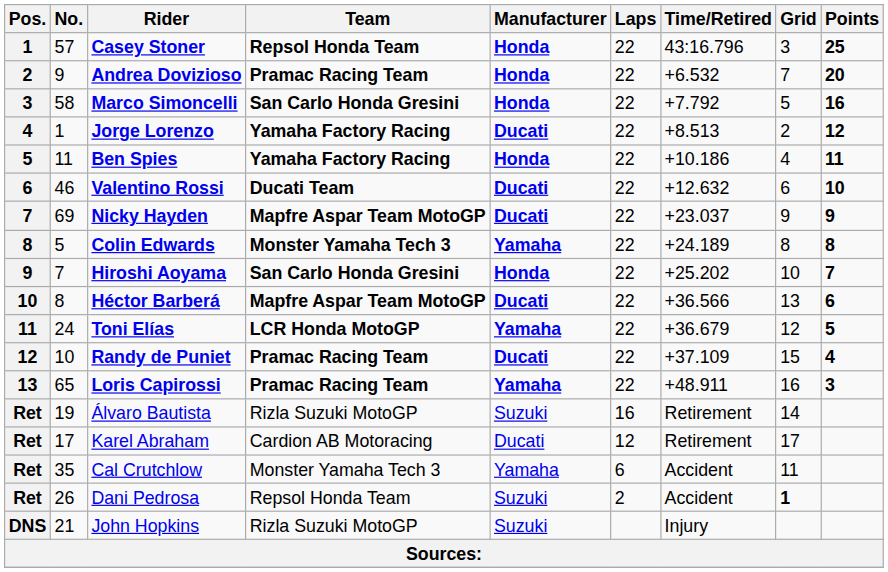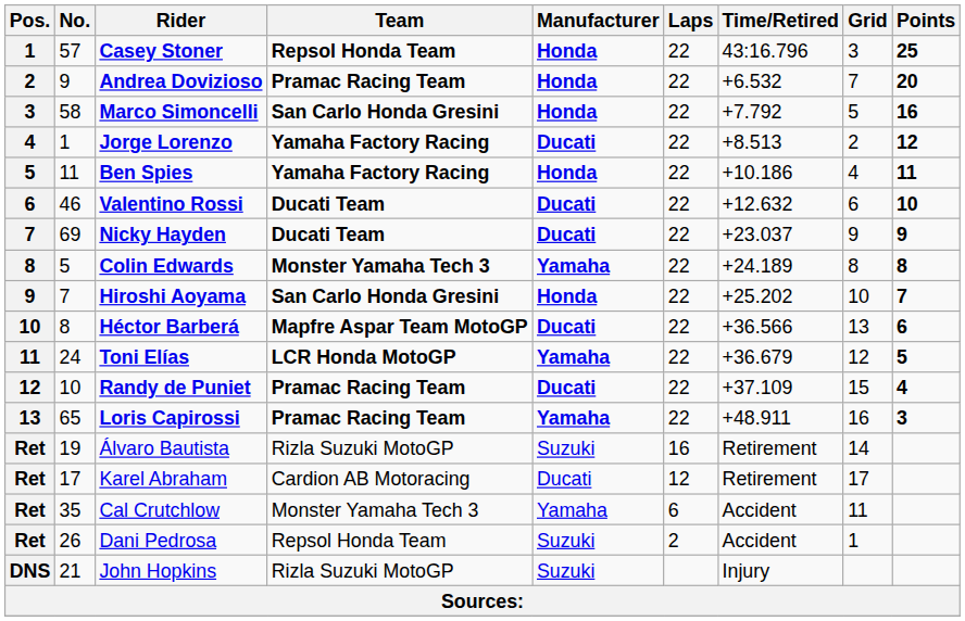Nicky Hayden | Team: Mapfre Aspar Team MotoGP -> Ducati Team
Dani Pedrosa | Grid: bold -> normal
